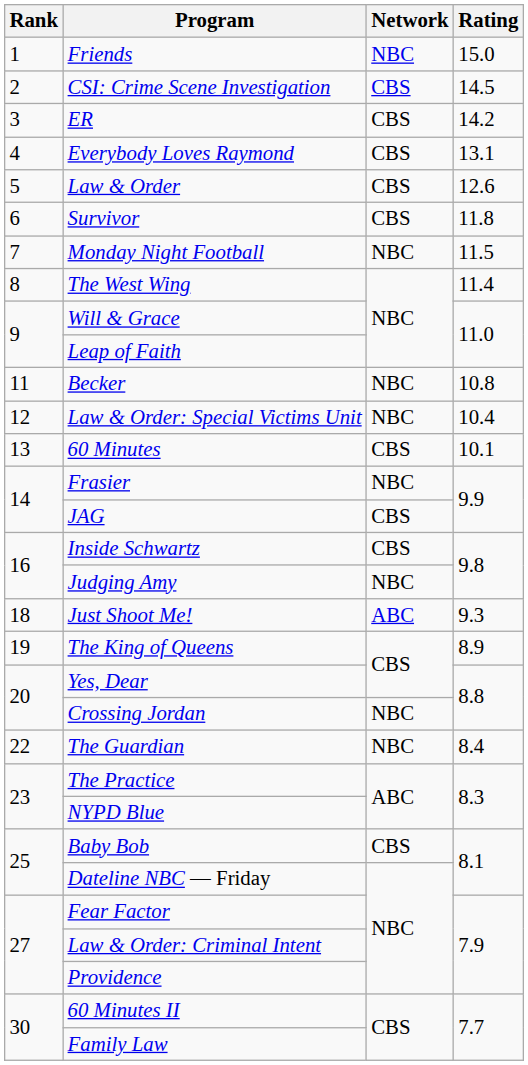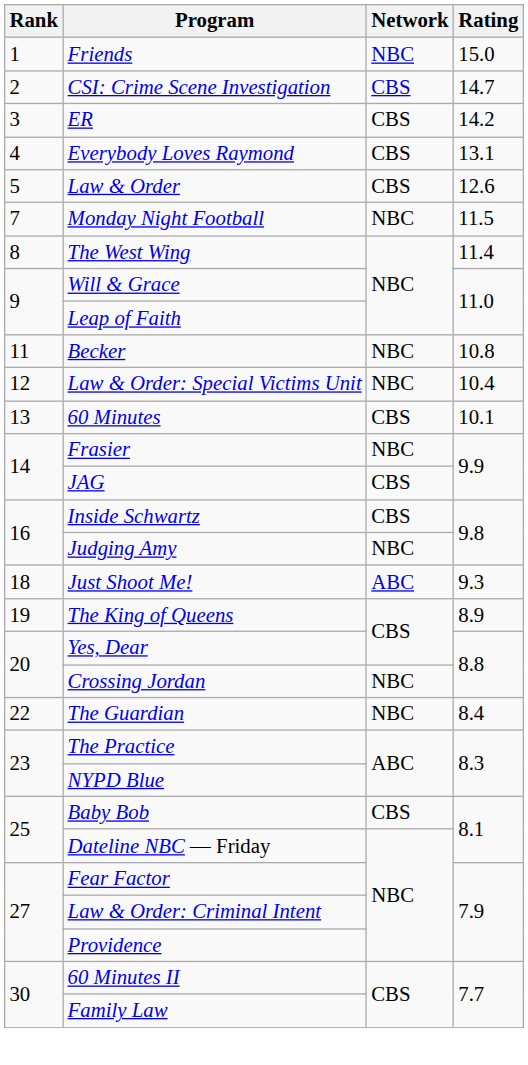CSI: Crime Scene Investigation | Rating: 14.5 -> 14.7
- row: 6 | Survivor | CBS | 11.8
